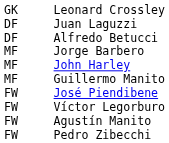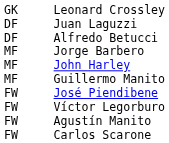+ row: FW | Carlos Scarone
- row: FW | Pedro Zibecchi
